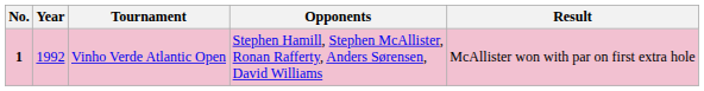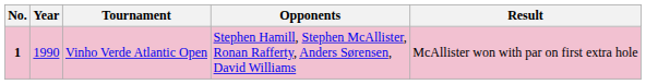Vinho Verde Atlantic Open | Year: 1992 -> 1990
